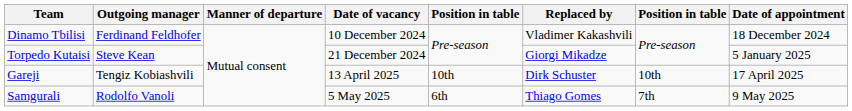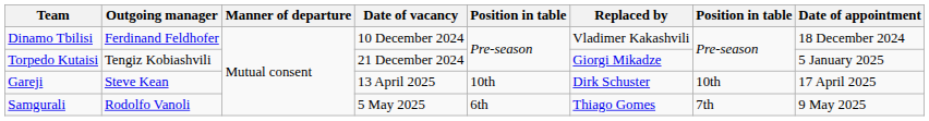Torpedo Kutaisi | Outgoing manager: Steve Kean -> Tengiz Kobiashvili
Gareji | Outgoing manager: Tengiz Kobiashvili -> Steve Kean
